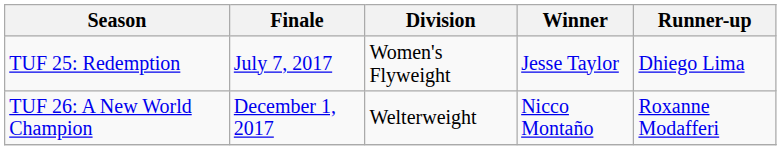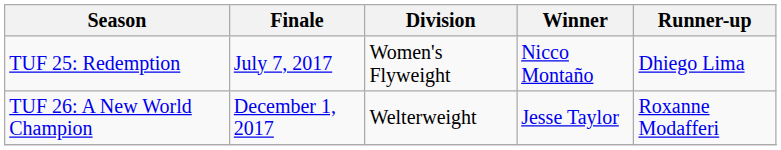TUF 25: Redemption | Winner: Jesse Taylor -> Nicco Montaño
TUF 26: A New World Champion | Winner: Nicco Montaño -> Jesse Taylor
